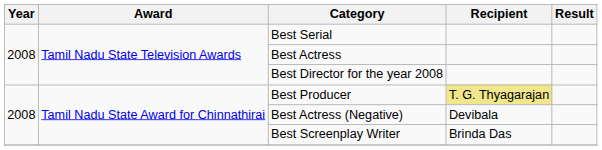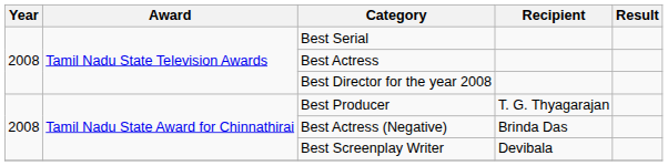Best Producer | Recipient: khaki background -> no background
Best Actress (Negative) | Recipient: Devibala -> Brinda Das
Best Screenplay Writer | Recipient: Brinda Das -> Devibala
